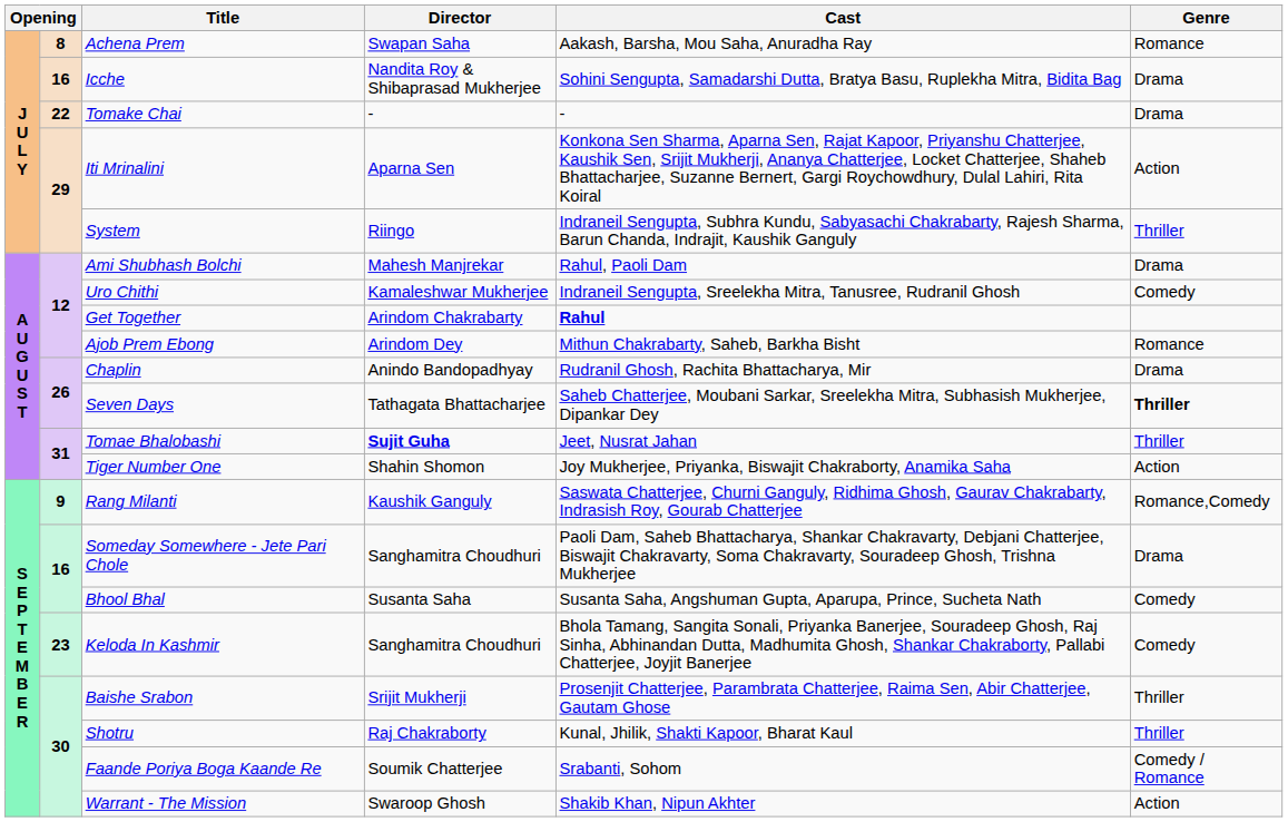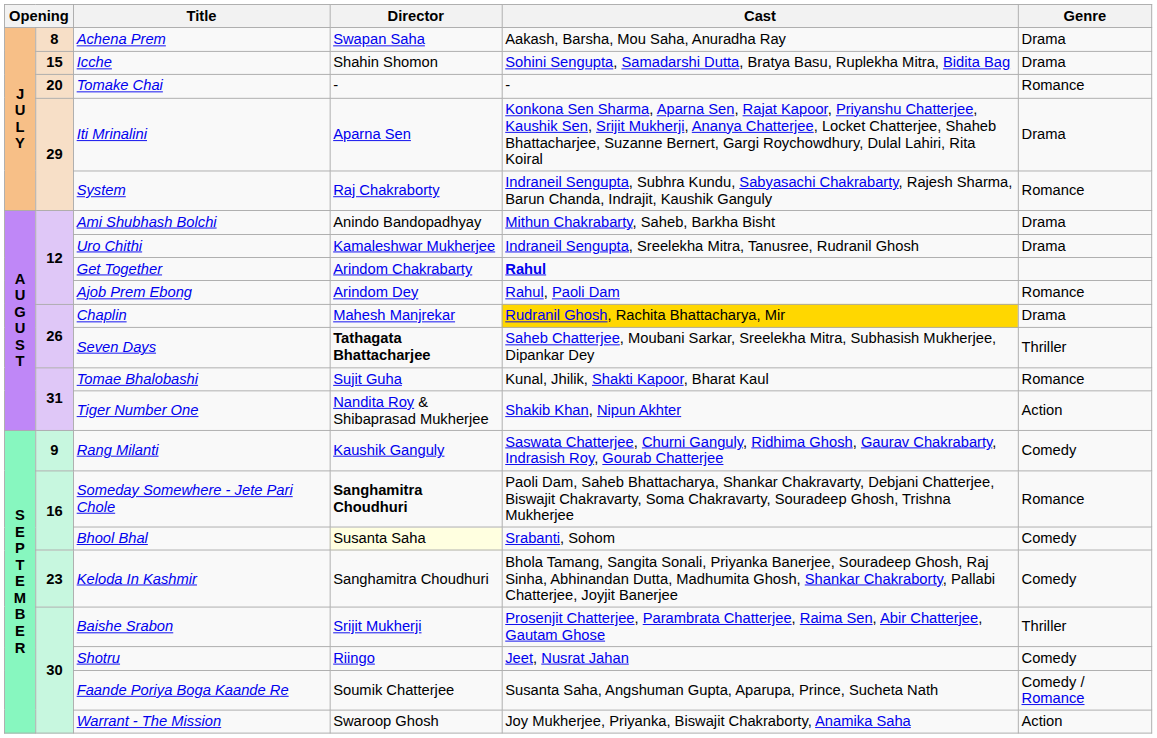Achena Prem | Genre: Romance -> Drama
Icche | column 2: 16 -> 15
Icche | Director: Nandita Roy & Shibaprasad Mukherjee -> Shahin Shomon
Tomake Chai | column 2: 22 -> 20
Tomake Chai | Genre: Drama -> Romance
Iti Mrinalini | Genre: Action -> Drama
System | Director: Riingo -> Raj Chakraborty
System | Genre: Thriller -> Romance
Ami Shubhash Bolchi | Director: Mahesh Manjrekar -> Anindo Bandopadhyay
Ami Shubhash Bolchi | Cast: Rahul, Paoli Dam -> Mithun Chakrabarty, Saheb, Barkha Bisht
Uro Chithi | Genre: Comedy -> Drama
Ajob Prem Ebong | Cast: Mithun Chakrabarty, Saheb, Barkha Bisht -> Rahul, Paoli Dam
Chaplin | Director: Anindo Bandopadhyay -> Mahesh Manjrekar
Chaplin | Cast: no background -> gold background
Seven Days | Director: normal -> bold
Seven Days | Genre: bold -> normal
Tomae Bhalobashi | Director: bold -> normal
Tomae Bhalobashi | Cast: Jeet, Nusrat Jahan -> Kunal, Jhilik, Shakti Kapoor, Bharat Kaul
Tomae Bhalobashi | Genre: Thriller -> Romance
Tiger Number One | Director: Shahin Shomon -> Nandita Roy & Shibaprasad Mukherjee
Tiger Number One | Cast: Joy Mukherjee, Priyanka, Biswajit Chakraborty, Anamika Saha -> Shakib Khan, Nipun Akhter
Rang Milanti | Genre: Romance,Comedy -> Comedy
Someday Somewhere - Jete Pari Chole | Director: normal -> bold
Someday Somewhere - Jete Pari Chole | Genre: Drama -> Romance
Bhool Bhal | Director: no background -> lightyellow background
Bhool Bhal | Cast: Susanta Saha, Angshuman Gupta, Aparupa, Prince, Sucheta Nath -> Srabanti, Sohom
Shotru | Director: Raj Chakraborty -> Riingo
Shotru | Cast: Kunal, Jhilik, Shakti Kapoor, Bharat Kaul -> Jeet, Nusrat Jahan
Shotru | Genre: Thriller -> Comedy
Faande Poriya Boga Kaande Re | Cast: Srabanti, Sohom -> Susanta Saha, Angshuman Gupta, Aparupa, Prince, Sucheta Nath
Warrant - The Mission | Cast: Shakib Khan, Nipun Akhter -> Joy Mukherjee, Priyanka, Biswajit Chakraborty, Anamika Saha
